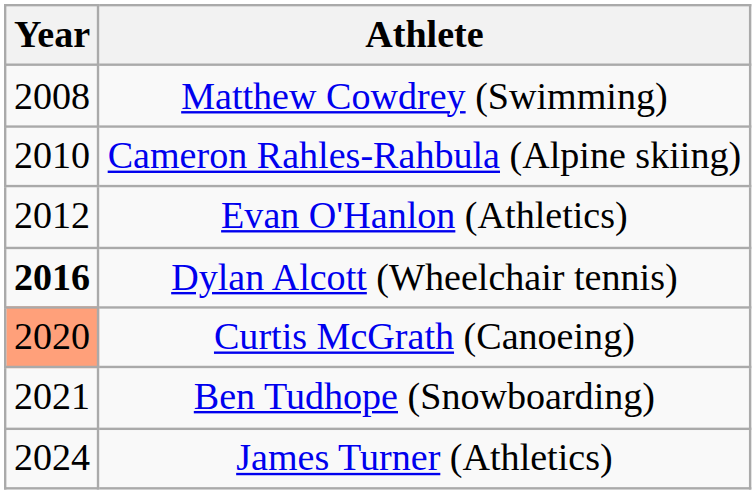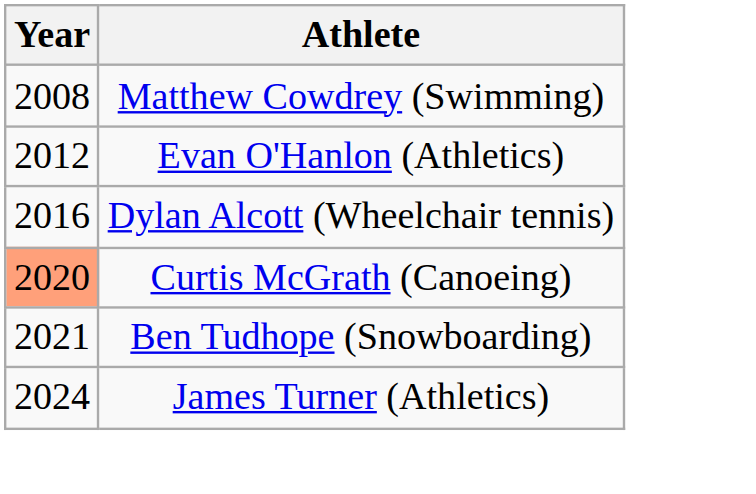- row: 2010 | Cameron Rahles-Rahbula (Alpine skiing)
Dylan Alcott (Wheelchair tennis) | Year: bold -> normal
